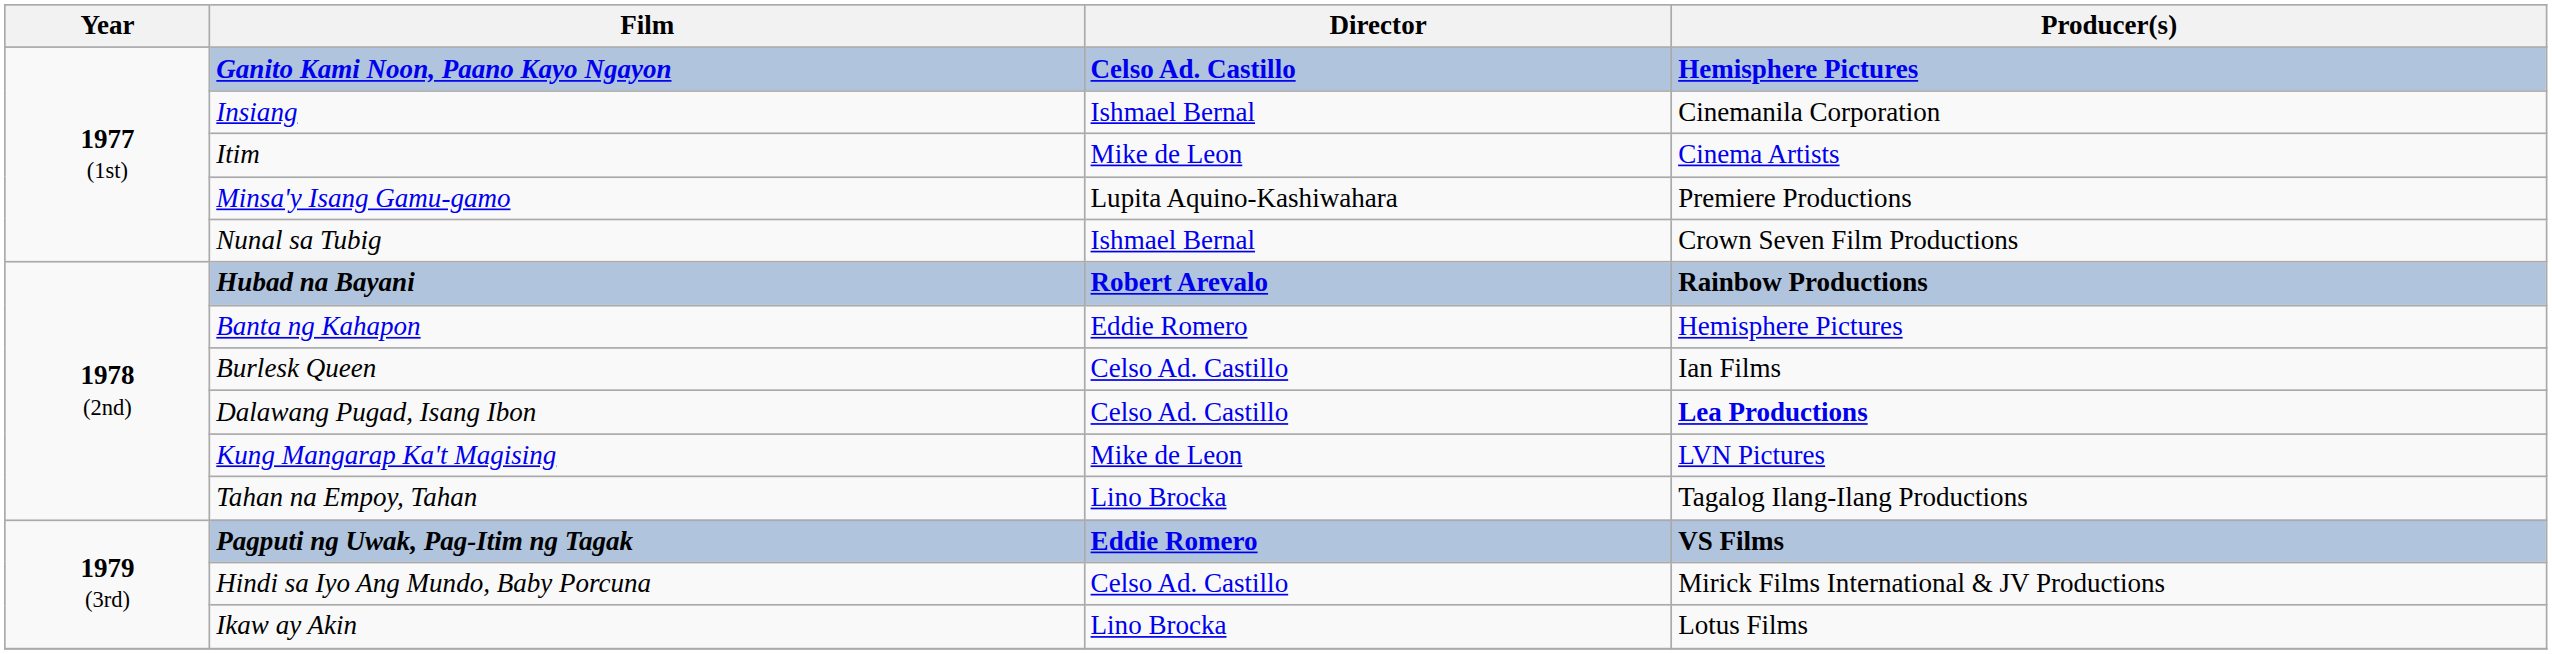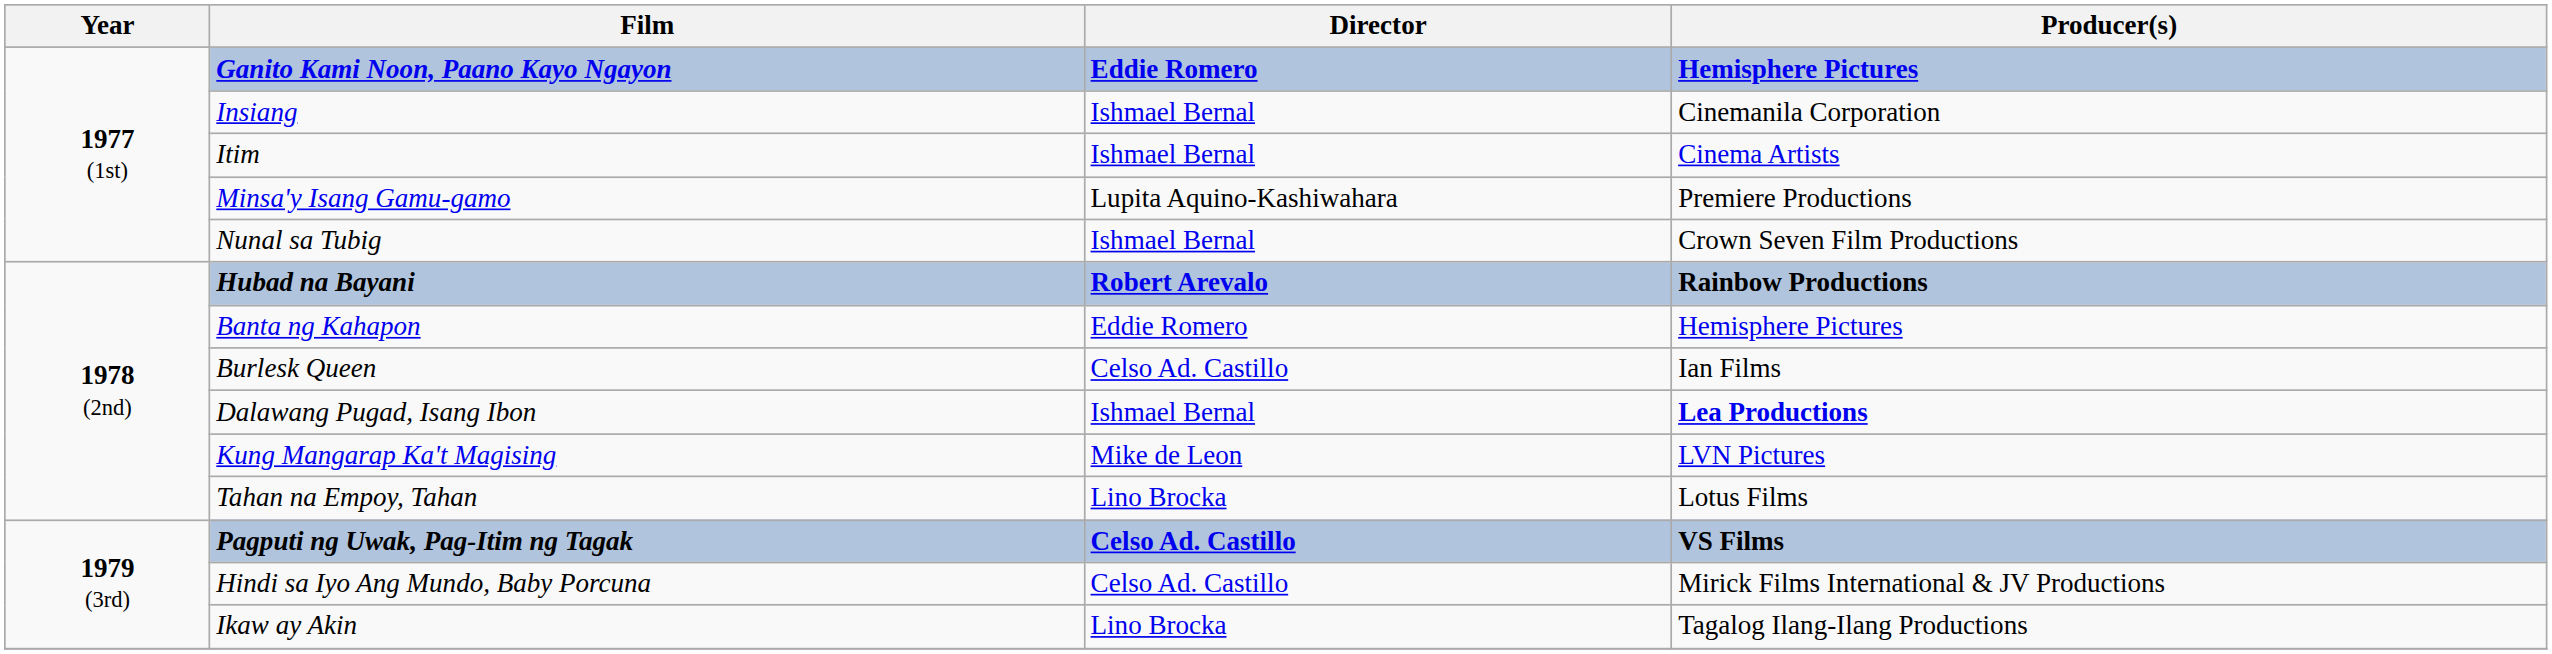Ganito Kami Noon, Paano Kayo Ngayon | Director: Celso Ad. Castillo -> Eddie Romero
Itim | Director: Mike de Leon -> Ishmael Bernal
Dalawang Pugad, Isang Ibon | Director: Celso Ad. Castillo -> Ishmael Bernal
Tahan na Empoy, Tahan | Producer(s): Tagalog Ilang-Ilang Productions -> Lotus Films
Pagputi ng Uwak, Pag-Itim ng Tagak | Director: Eddie Romero -> Celso Ad. Castillo
Ikaw ay Akin | Producer(s): Lotus Films -> Tagalog Ilang-Ilang Productions
